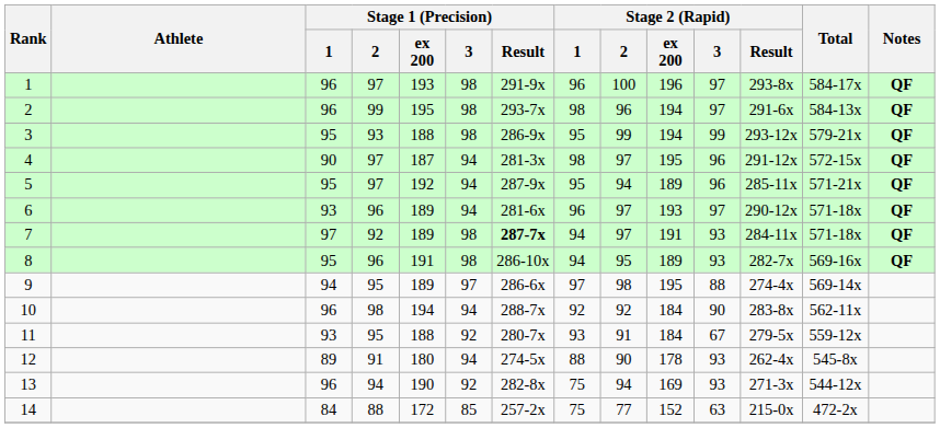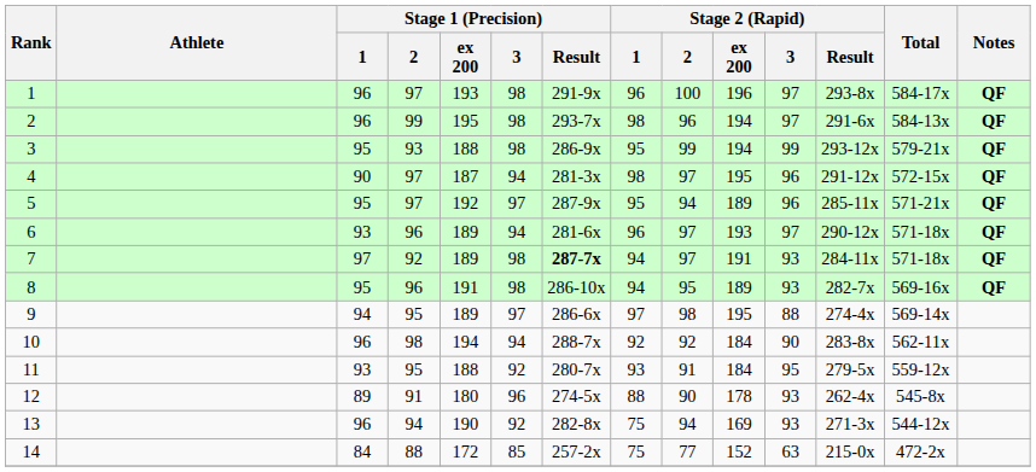5 | Stage 1 (Precision) / 3: 94 -> 97
11 | Stage 2 (Rapid) / 3: 67 -> 95
12 | Stage 1 (Precision) / 3: 94 -> 96
